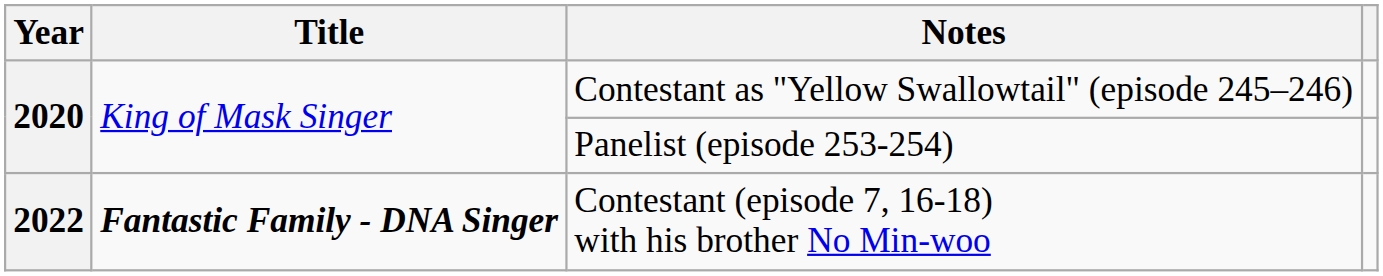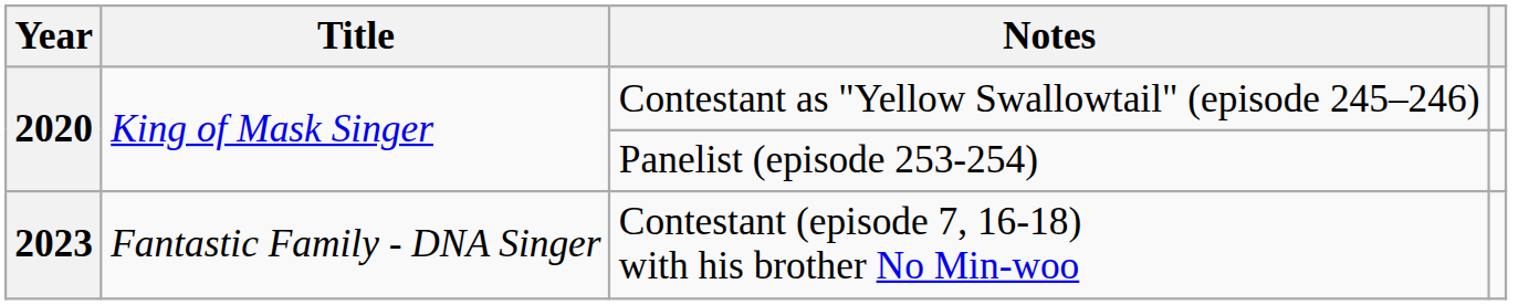Contestant (episode 7, 16-18) with his brother No Min-woo | Year: 2022 -> 2023
Contestant (episode 7, 16-18) with his brother No Min-woo | Title: bold -> normal
